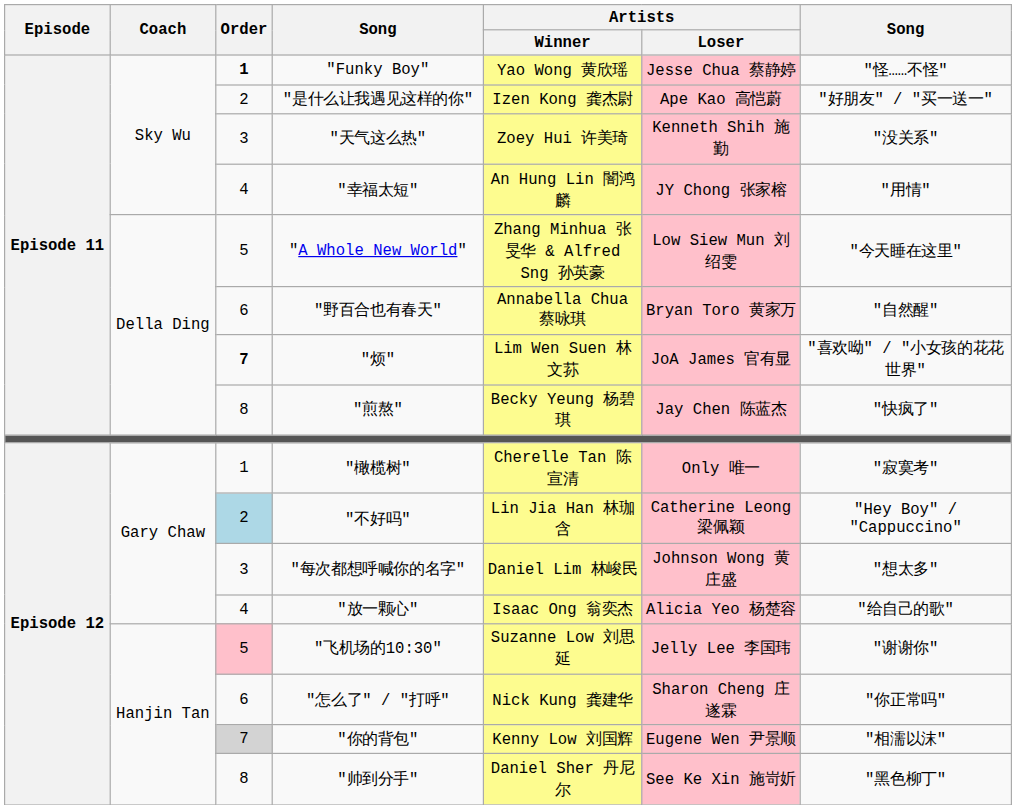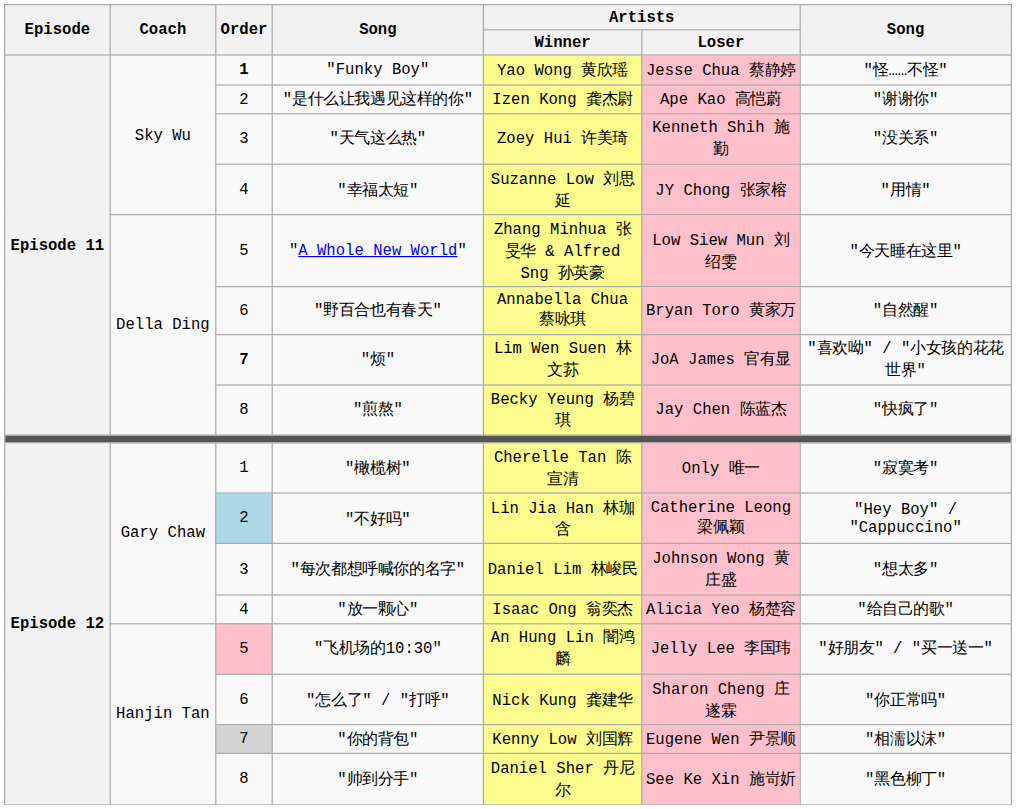"是什么让我遇见这样的你" | column 7: "好朋友" / "买一送一" -> "谢谢你"
"幸福太短" | Artists / Winner: An Hung Lin 闇鸿麟 -> Suzanne Low 刘思延
"飞机场的10:30" | Artists / Winner: Suzanne Low 刘思延 -> An Hung Lin 闇鸿麟
"飞机场的10:30" | column 7: "谢谢你" -> "好朋友" / "买一送一"
